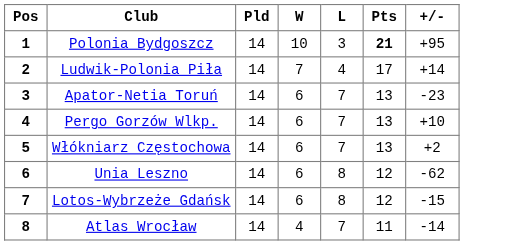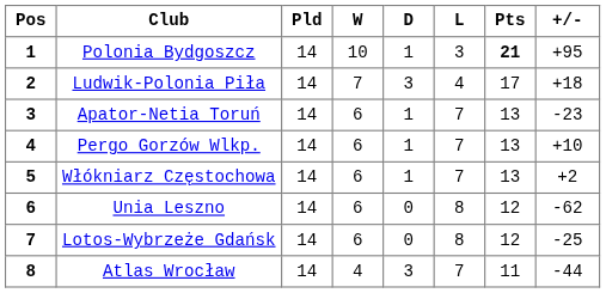+ column: D | 1 | 3 | 1 | 1 | 1 | 0 | 0 | 3
Ludwik-Polonia Piła | +/-: +14 -> +18
Lotos-Wybrzeże Gdańsk | +/-: -15 -> -25
Atlas Wrocław | +/-: -14 -> -44
